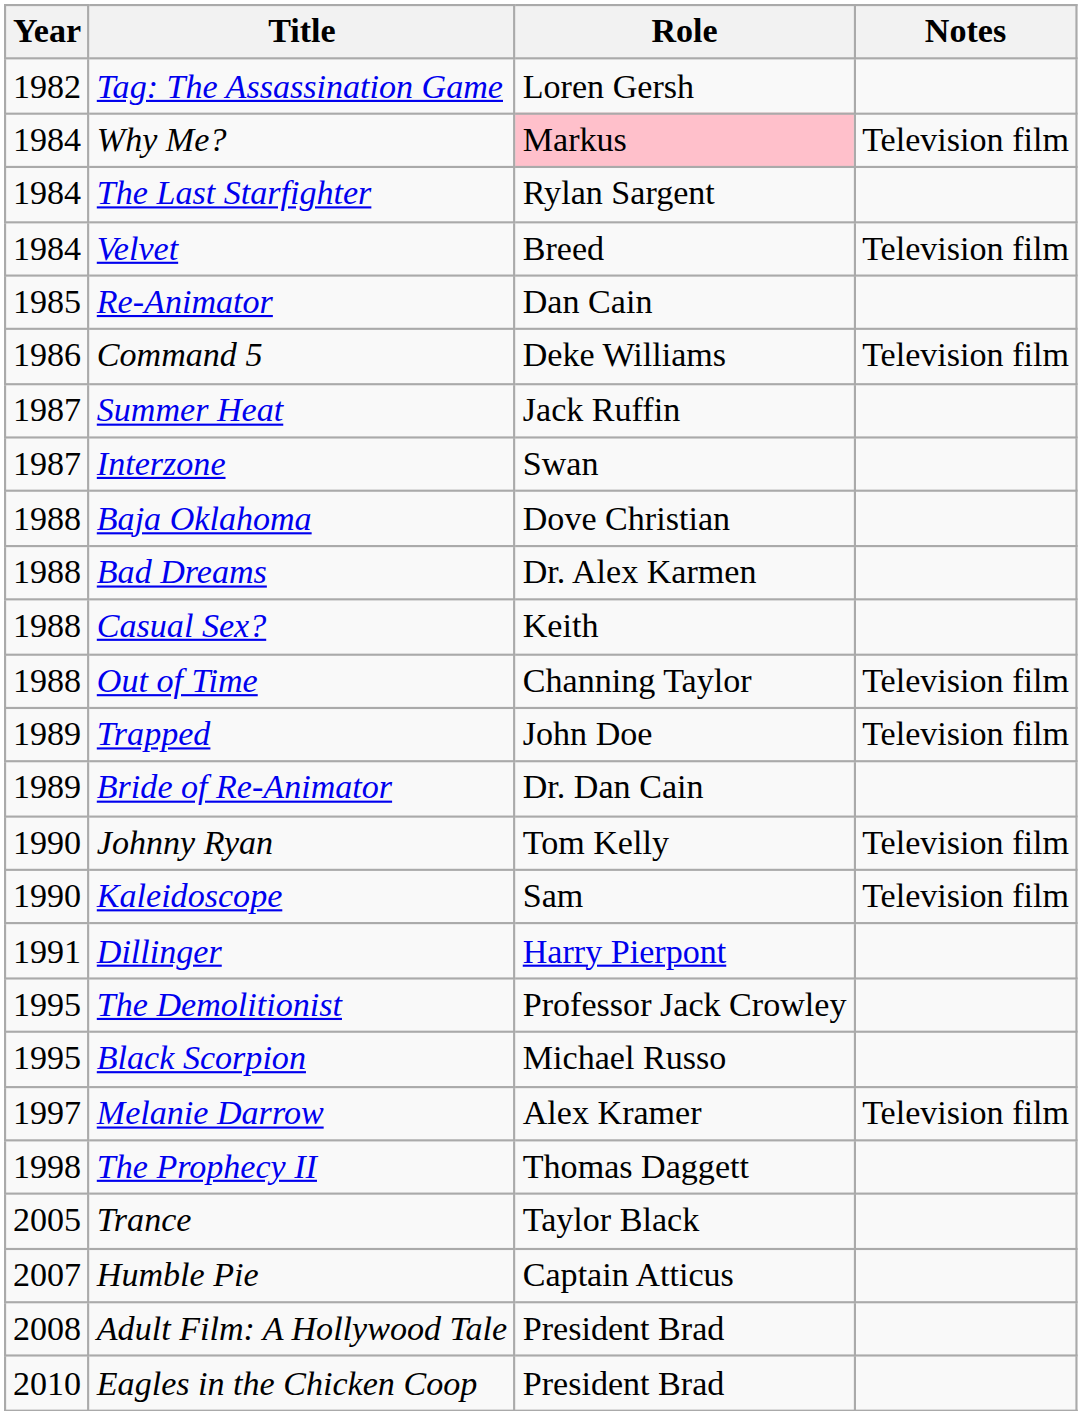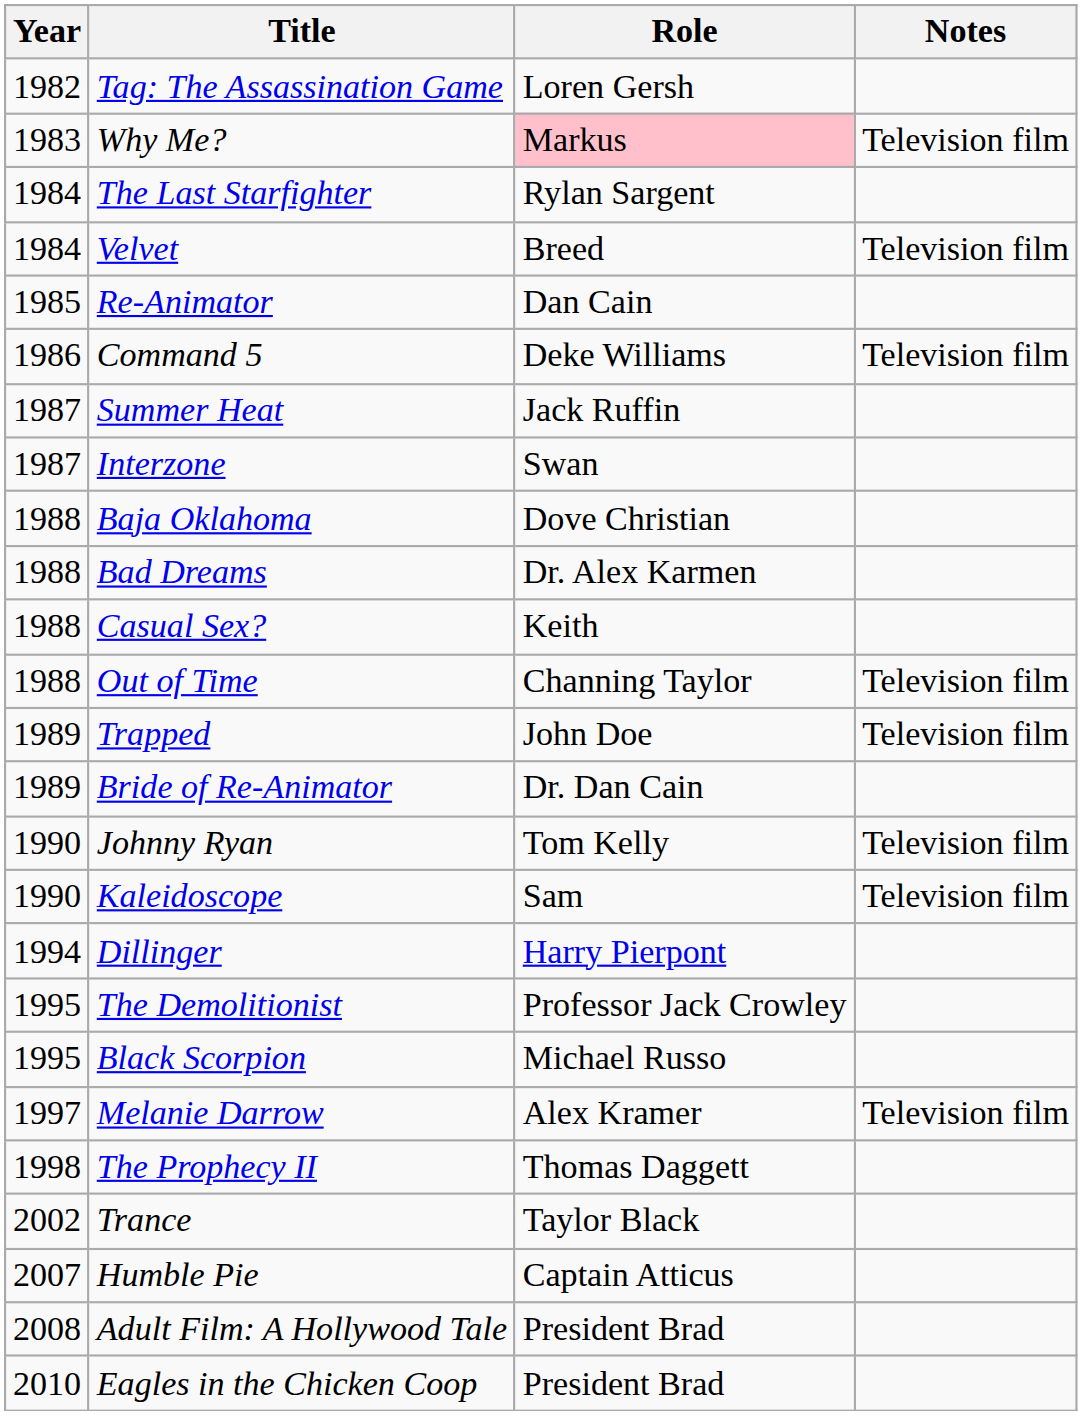Why Me? | Year: 1984 -> 1983
Dillinger | Year: 1991 -> 1994
Trance | Year: 2005 -> 2002
